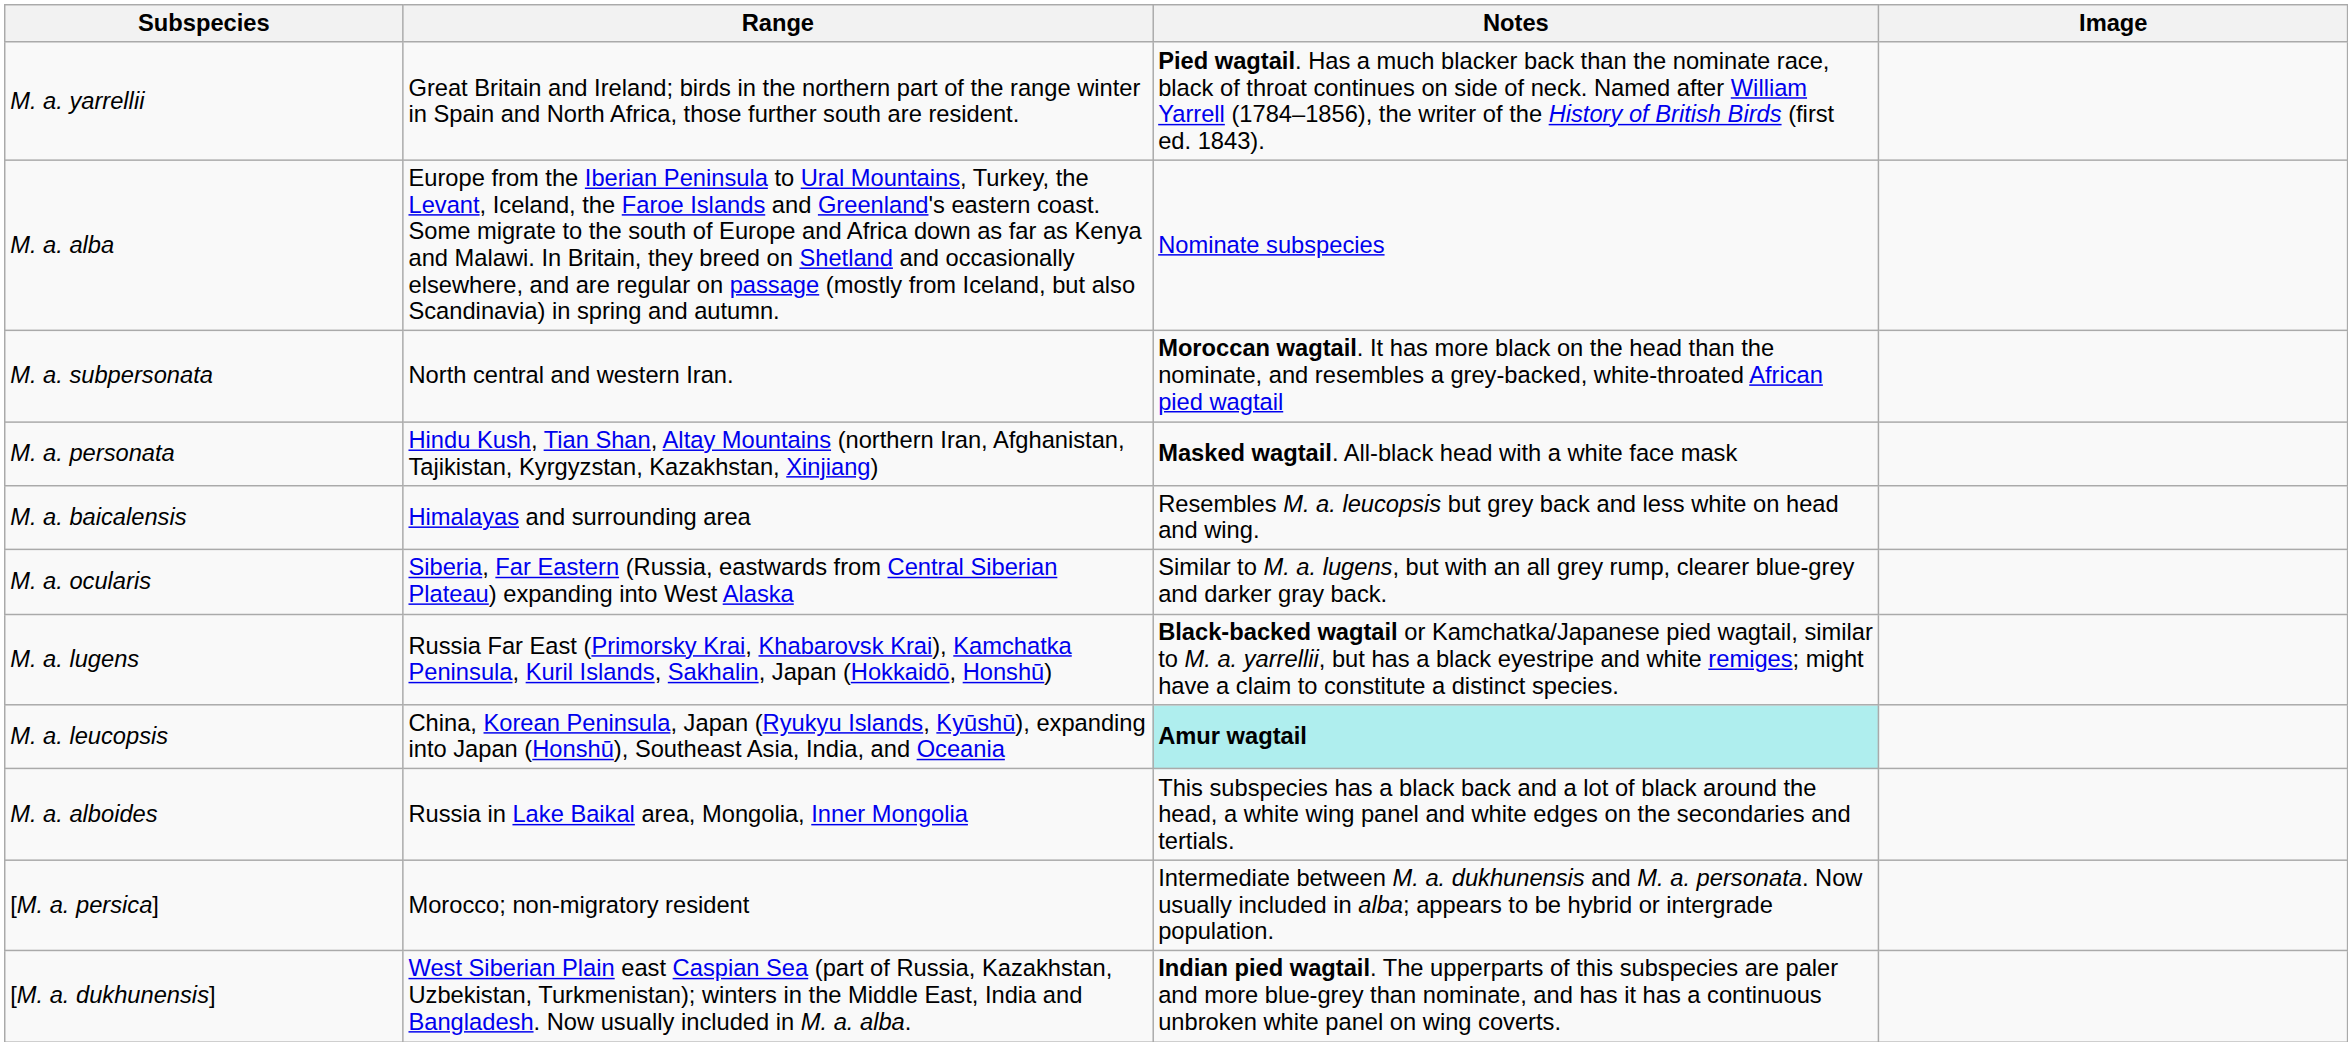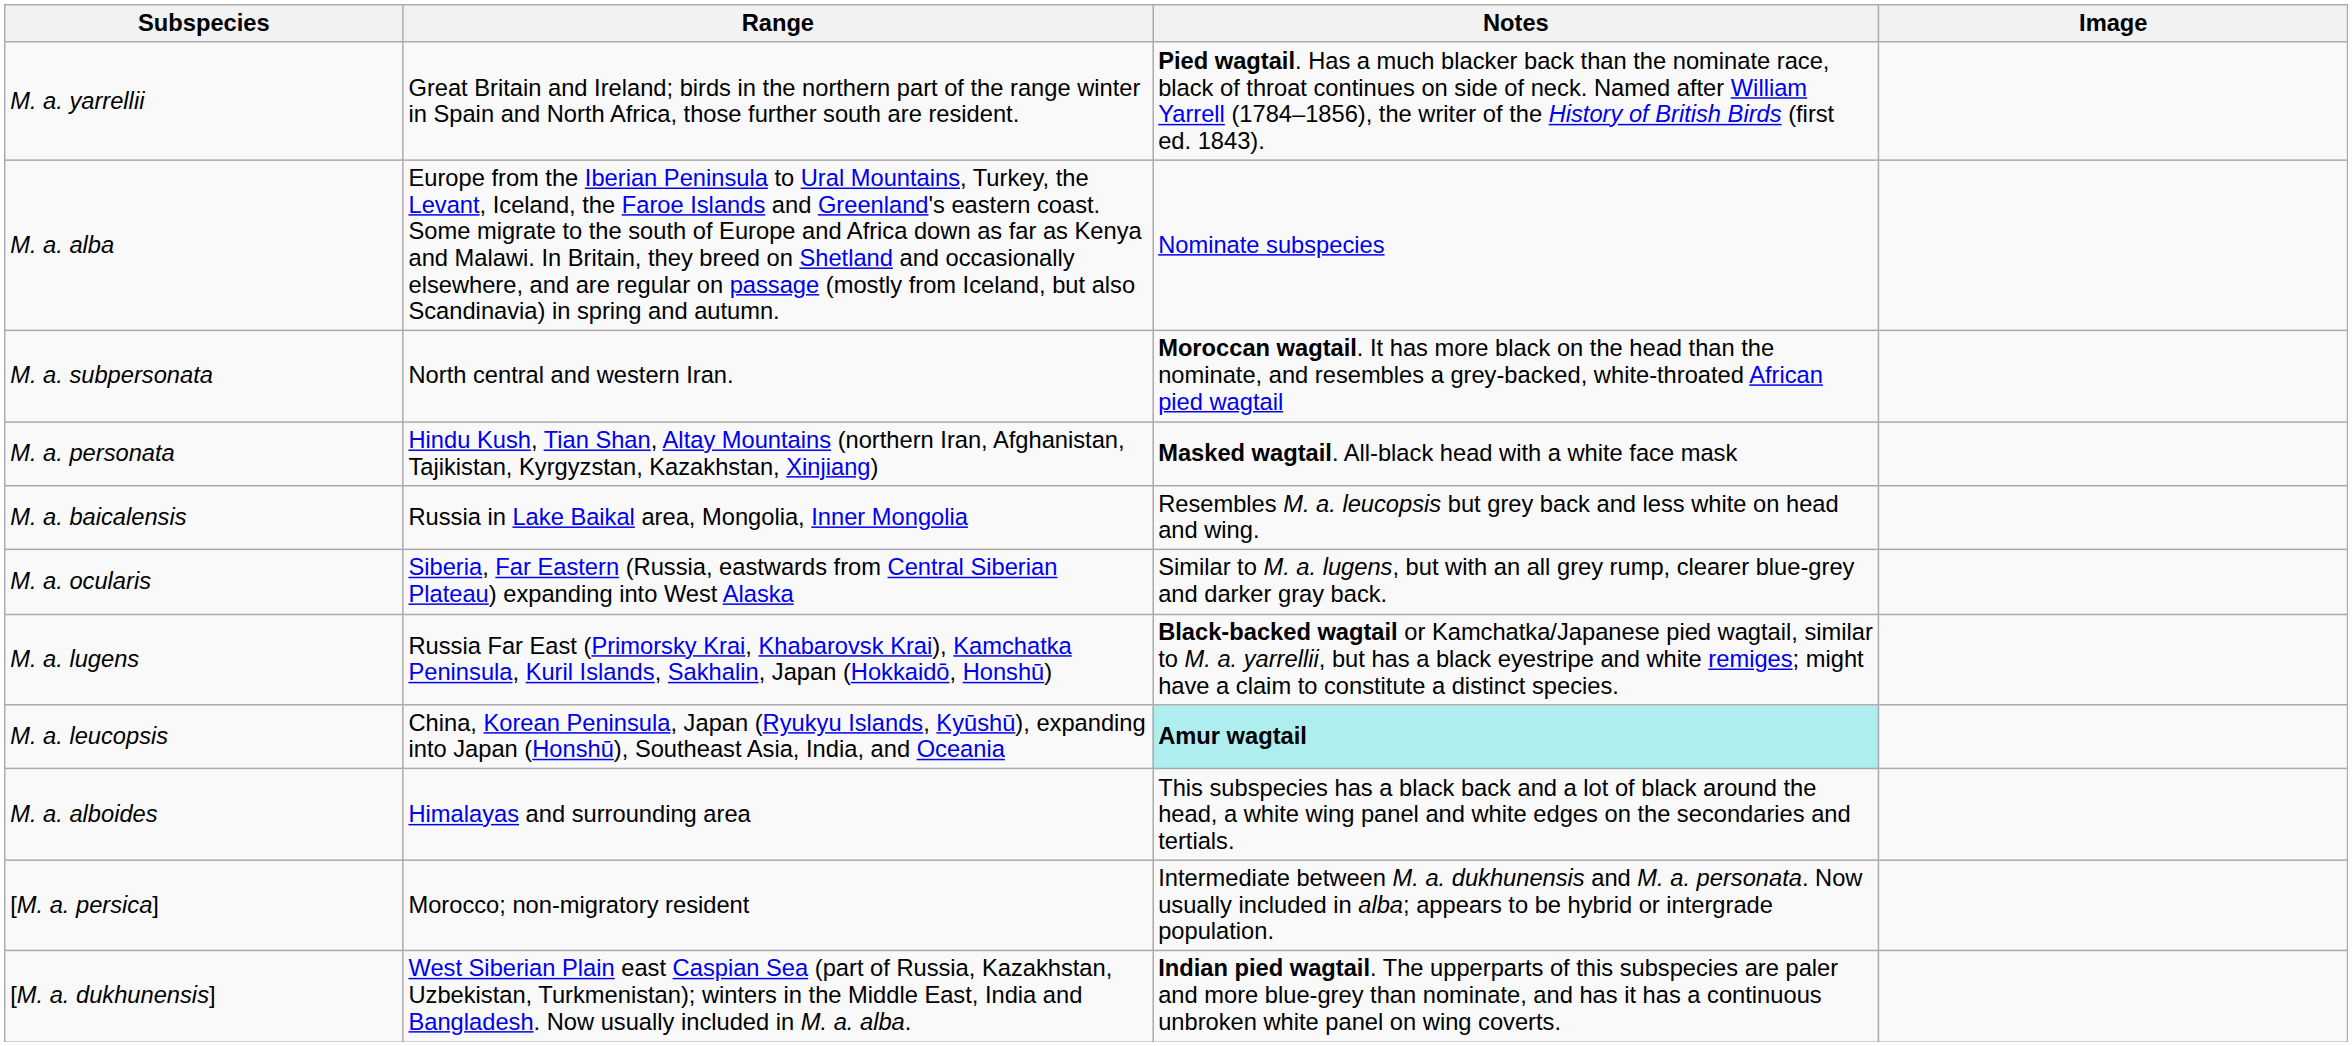M. a. baicalensis | Range: Himalayas and surrounding area -> Russia in Lake Baikal area, Mongolia, Inner Mongolia
M. a. alboides | Range: Russia in Lake Baikal area, Mongolia, Inner Mongolia -> Himalayas and surrounding area
